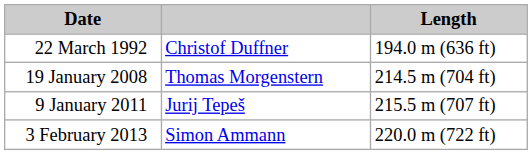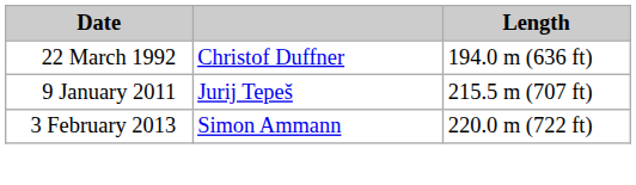- row: 19 January 2008 | Thomas Morgenstern | 214.5 m (704 ft)
